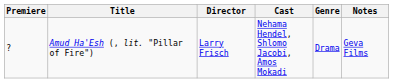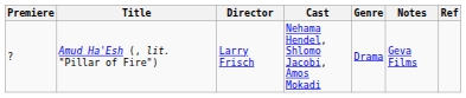+ column: Ref
